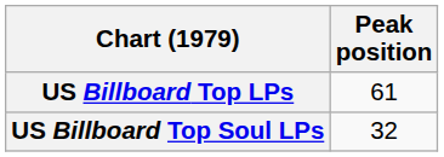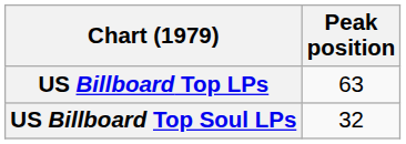US Billboard Top LPs | Peak position: 61 -> 63
